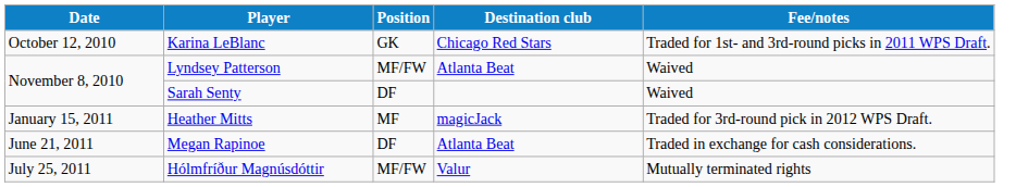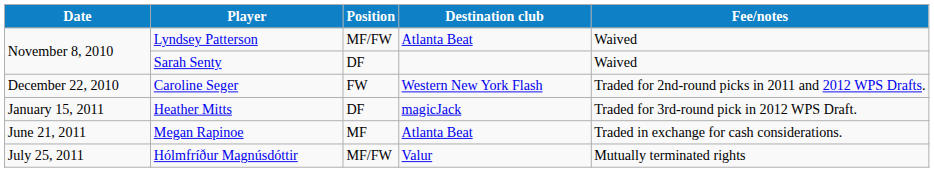- row: October 12, 2010 | Karina LeBlanc | GK | Chicago Red Stars | Traded for 1st- and 3rd-round picks in 2011 WPS Draft.
+ row: December 22, 2010 | Caroline Seger | FW | Western New York Flash | Traded for 2nd-round picks in 2011 and 2012 WPS Drafts.
Heather Mitts | Position: MF -> DF
Megan Rapinoe | Position: DF -> MF
